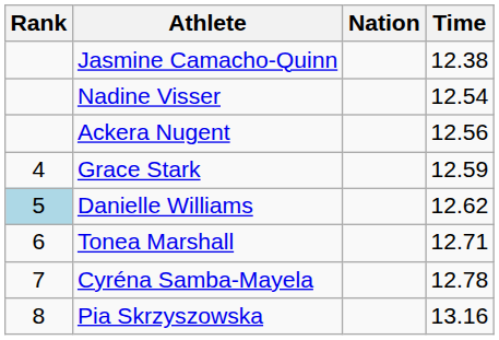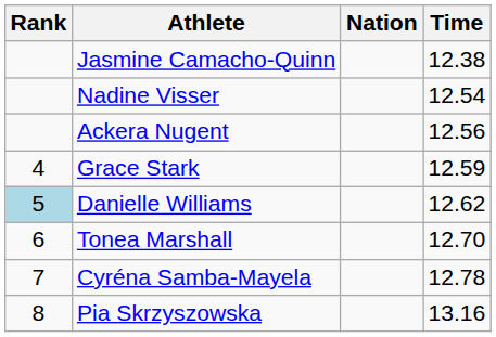Tonea Marshall | Time: 12.71 -> 12.70
